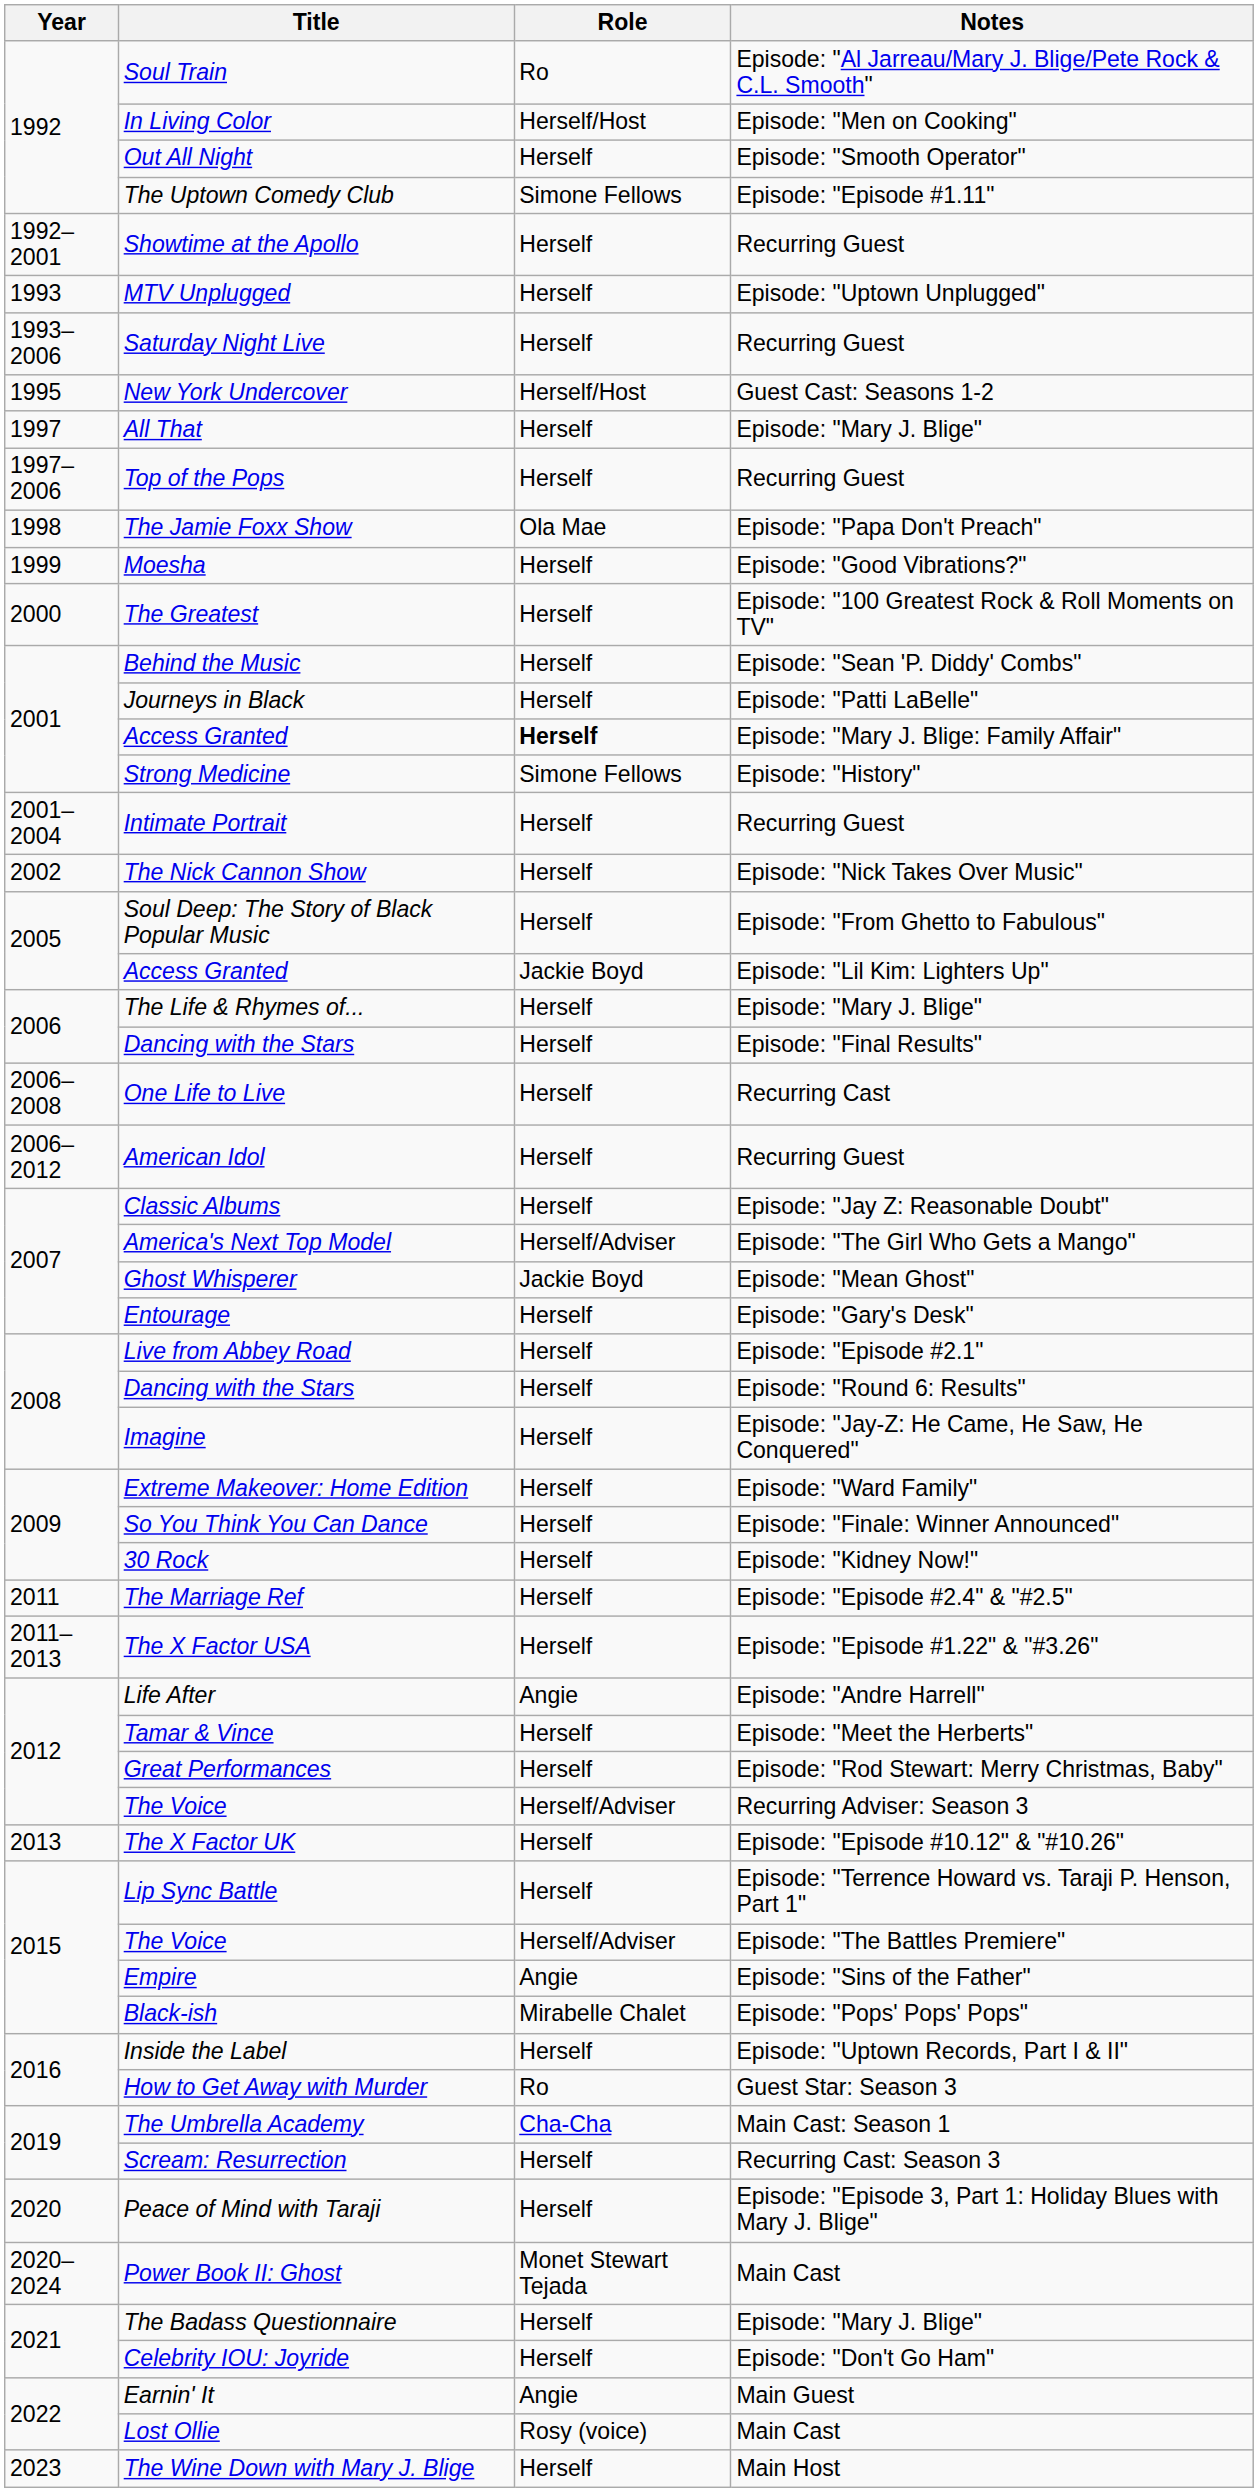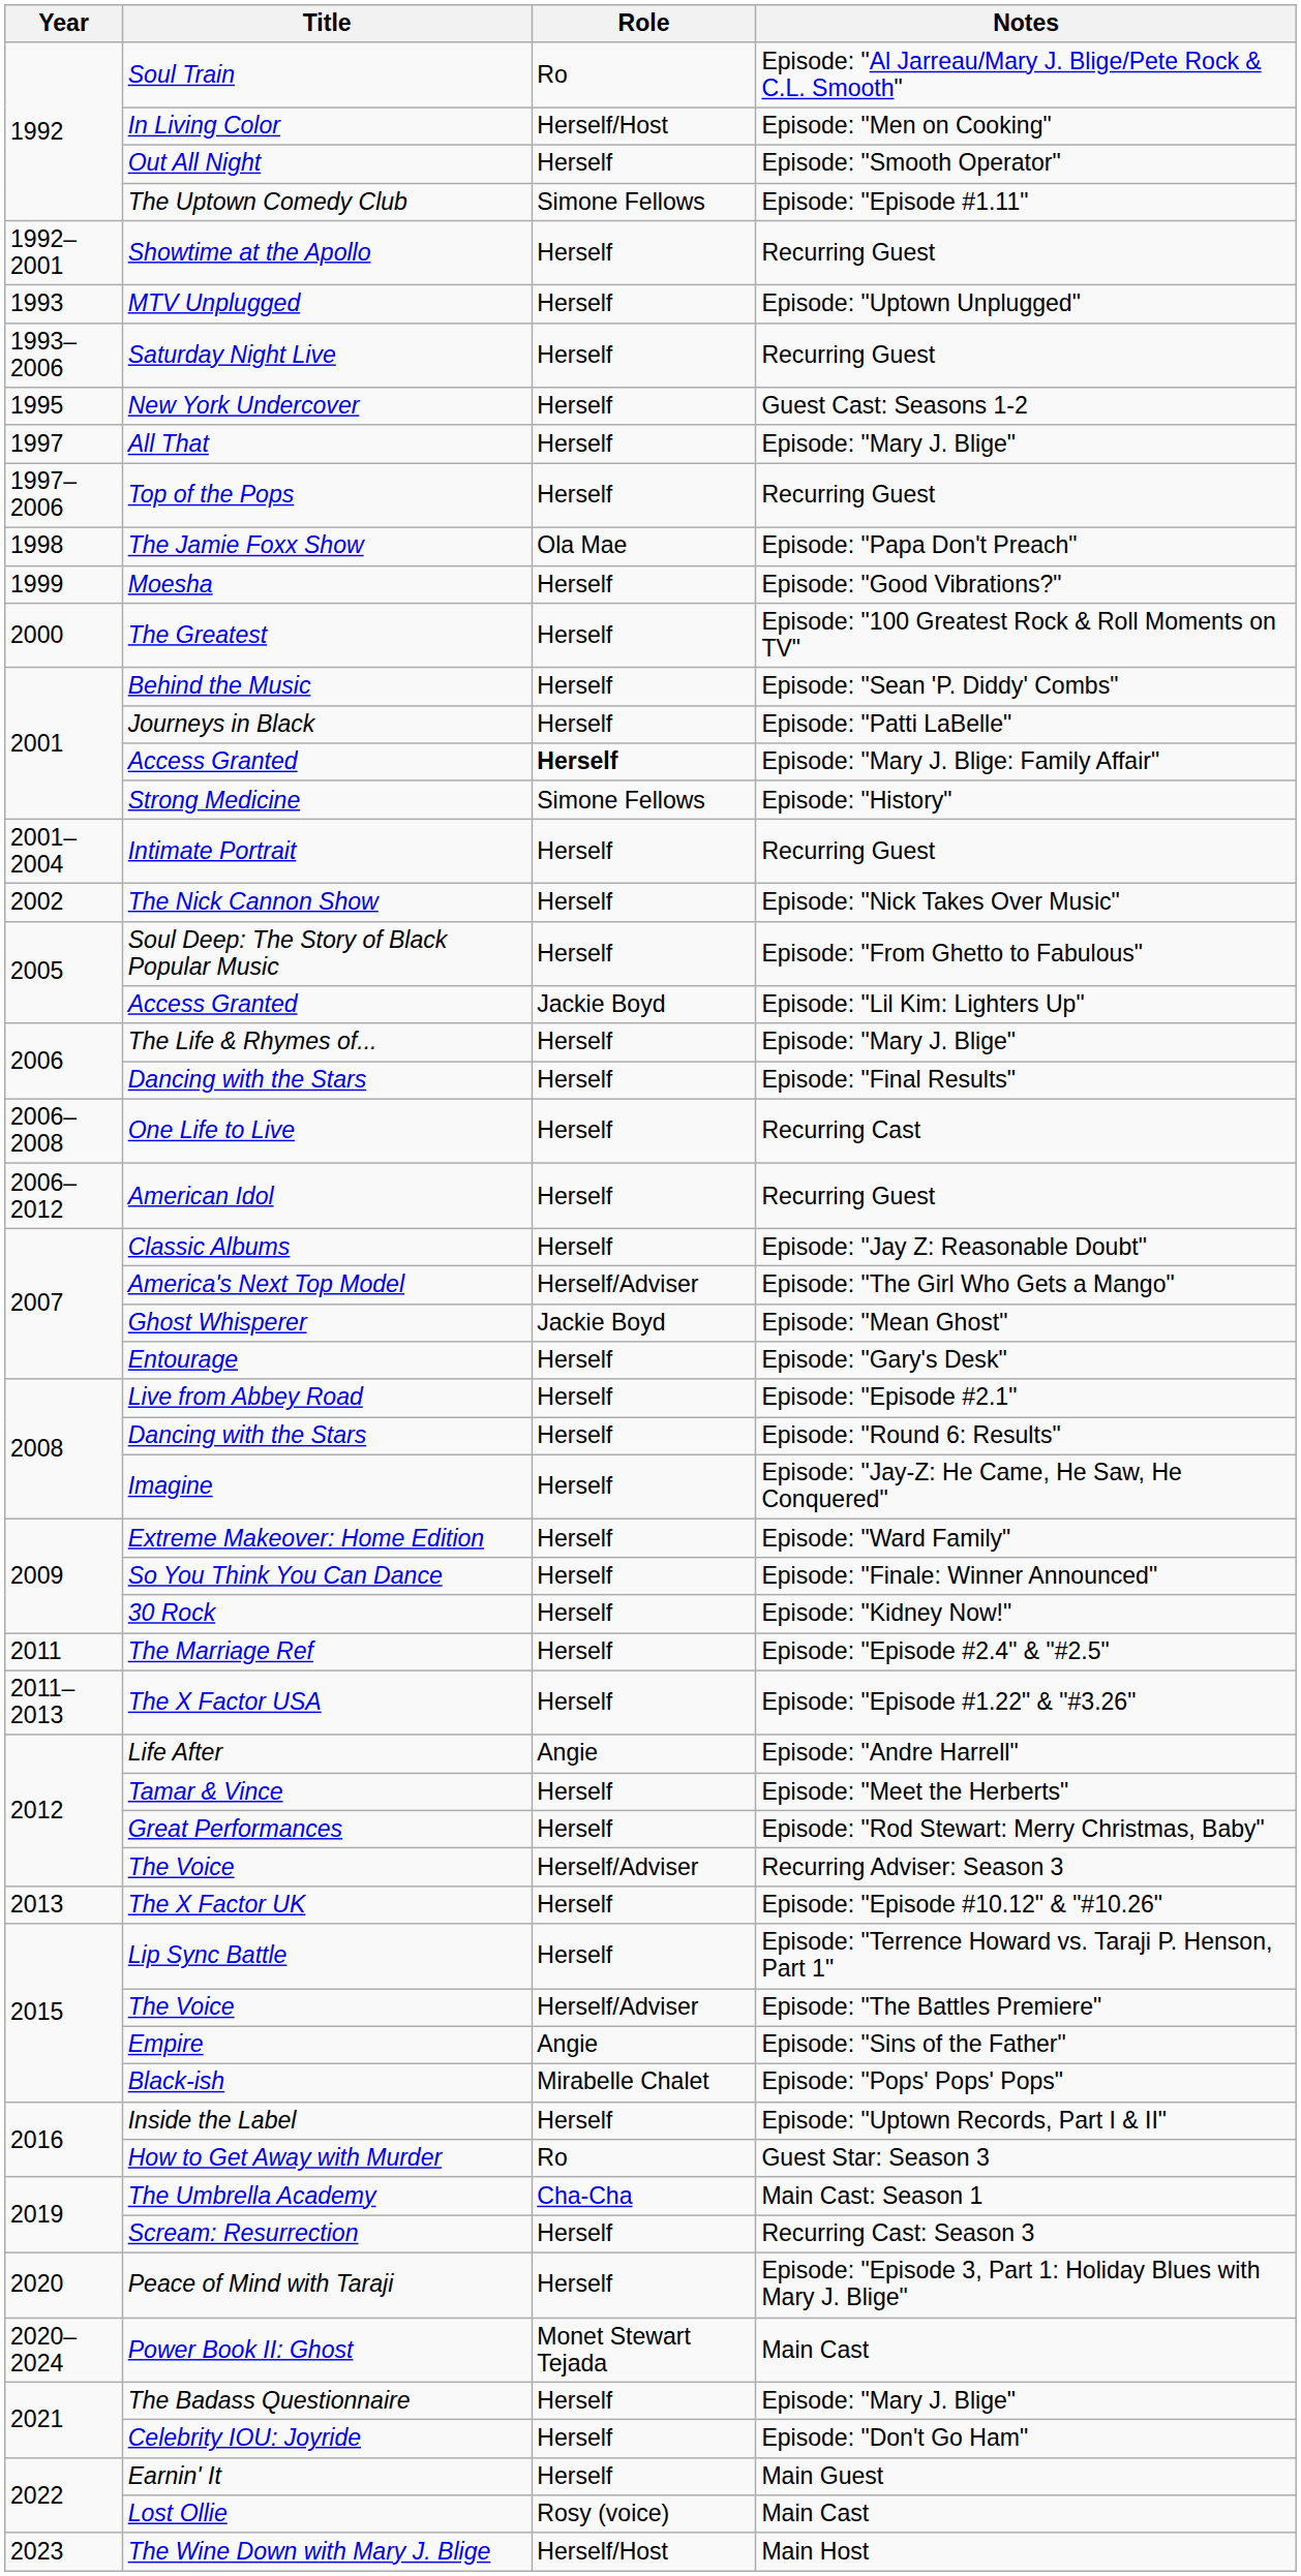New York Undercover | Role: Herself/Host -> Herself
Earnin' It | Role: Angie -> Herself
The Wine Down with Mary J. Blige | Role: Herself -> Herself/Host
